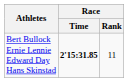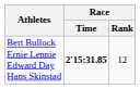Bert Bullock Ernie Lennie Edward Day Hans Skinstad | Race / Rank: 11 -> 12
